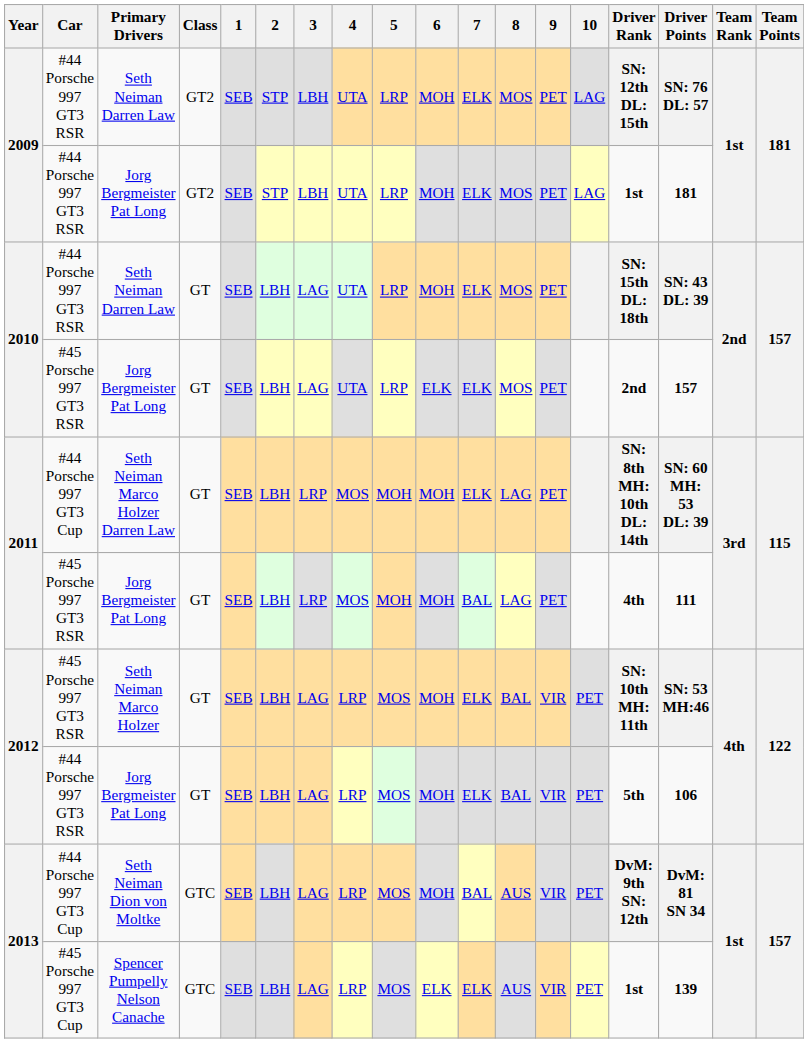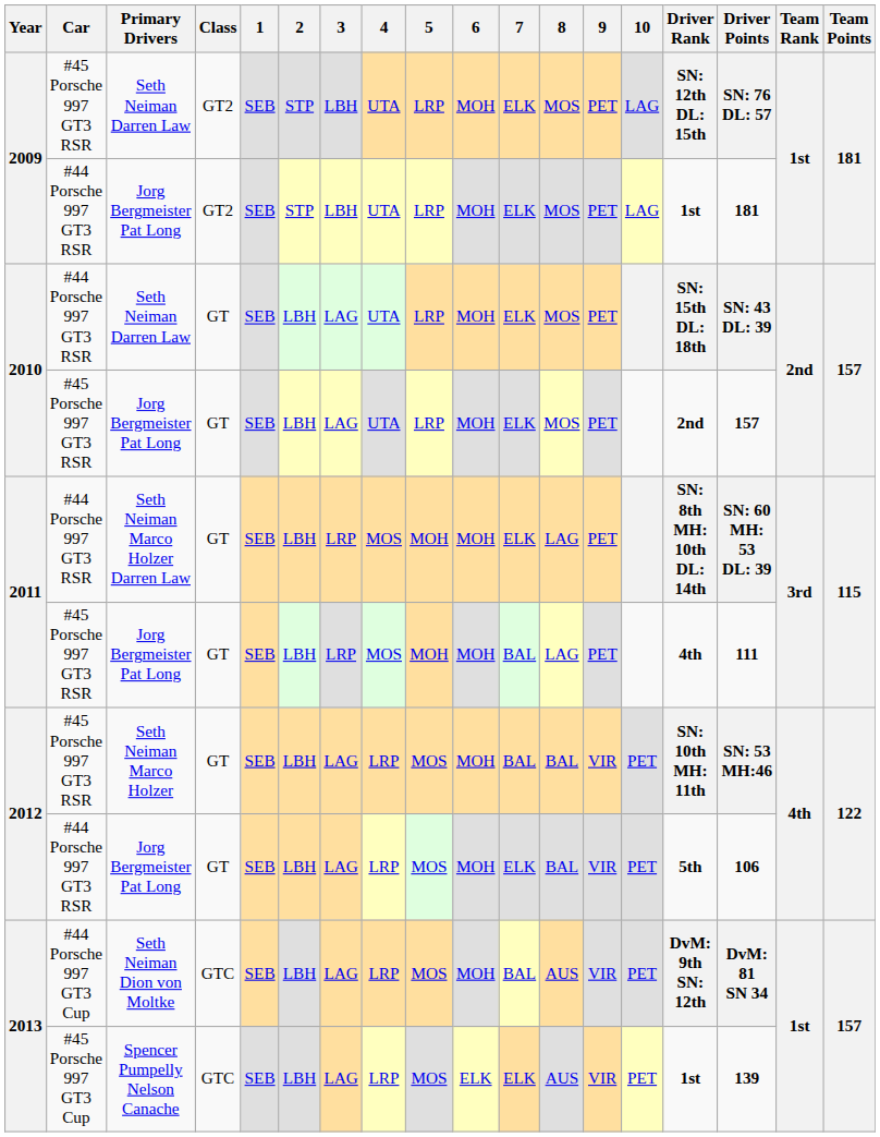2009 / Seth Neiman Darren Law | Car: #44 Porsche 997 GT3 RSR -> #45 Porsche 997 GT3 RSR
2010 / Jorg Bergmeister Pat Long | 6: ELK -> MOH
Seth Neiman Marco Holzer Darren Law | Car: #44 Porsche 997 GT3 Cup -> #44 Porsche 997 GT3 RSR
Seth Neiman Marco Holzer | 7: ELK -> BAL
